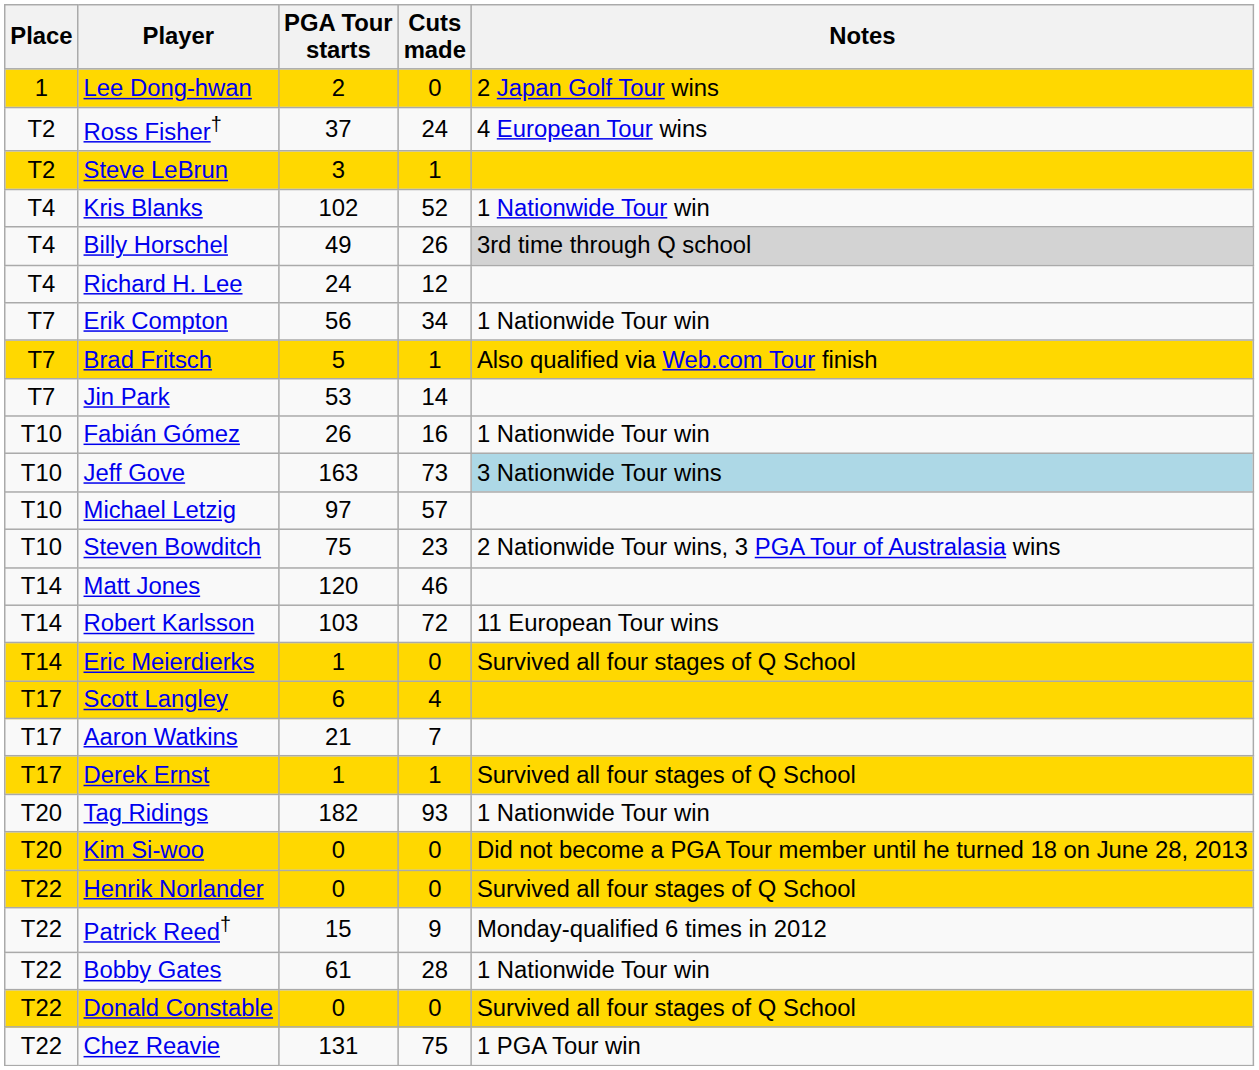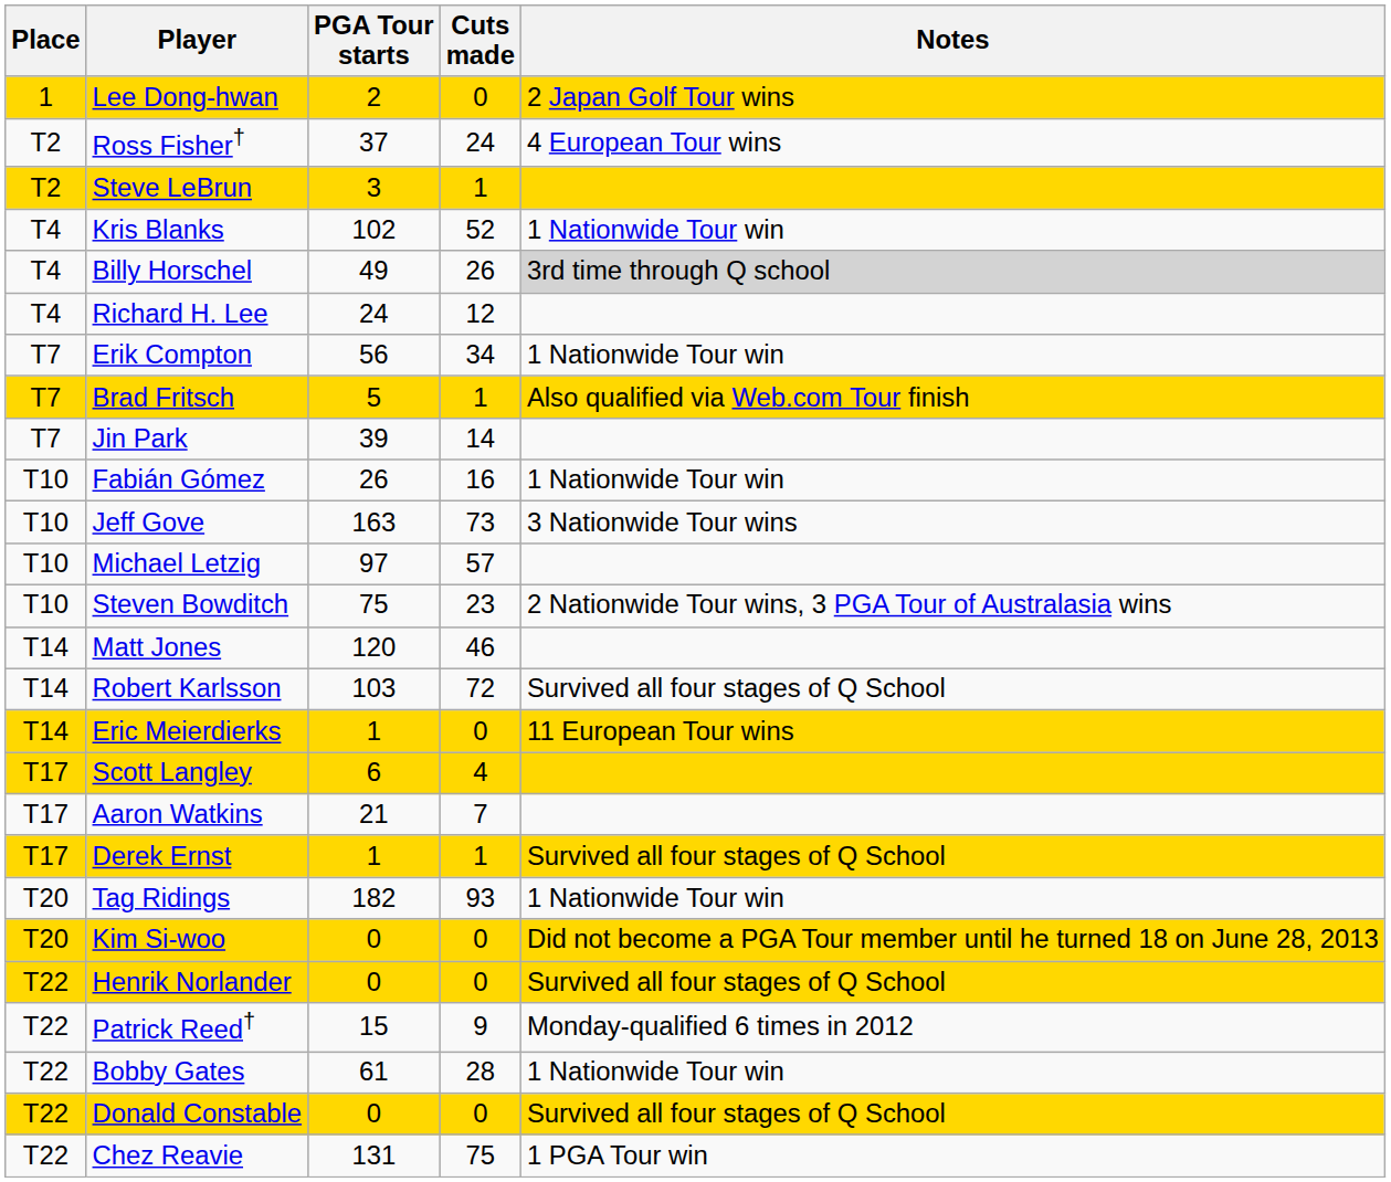Jin Park | PGA Tour starts: 53 -> 39
Jeff Gove | Notes: lightblue background -> no background
Robert Karlsson | Notes: 11 European Tour wins -> Survived all four stages of Q School
Eric Meierdierks | Notes: Survived all four stages of Q School -> 11 European Tour wins
